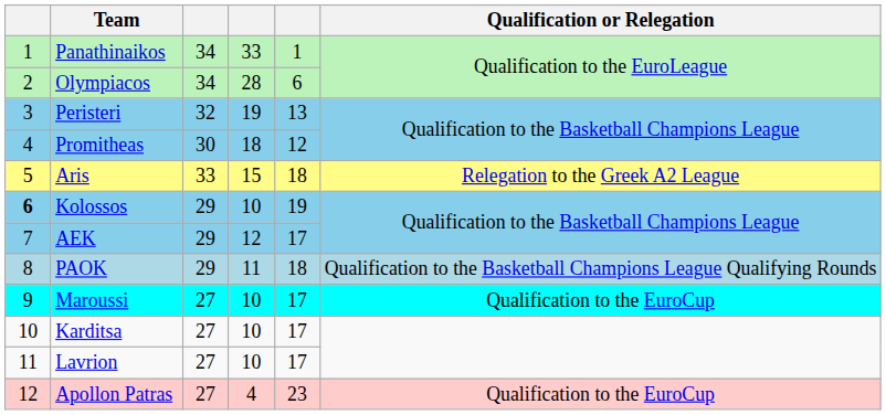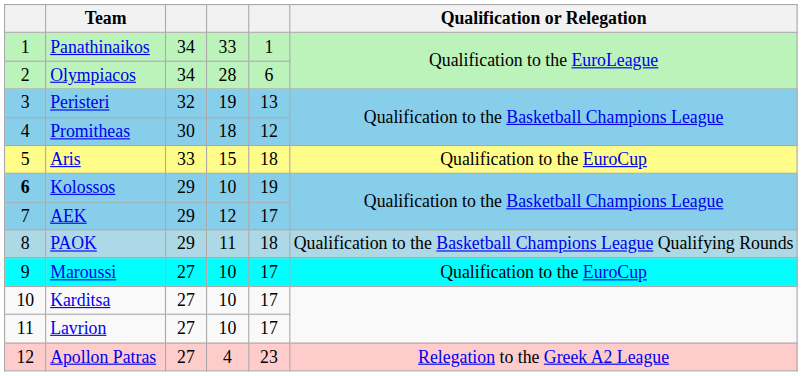Aris | Qualification or Relegation: Relegation to the Greek A2 League -> Qualification to the EuroCup
Apollon Patras | Qualification or Relegation: Qualification to the EuroCup -> Relegation to the Greek A2 League
